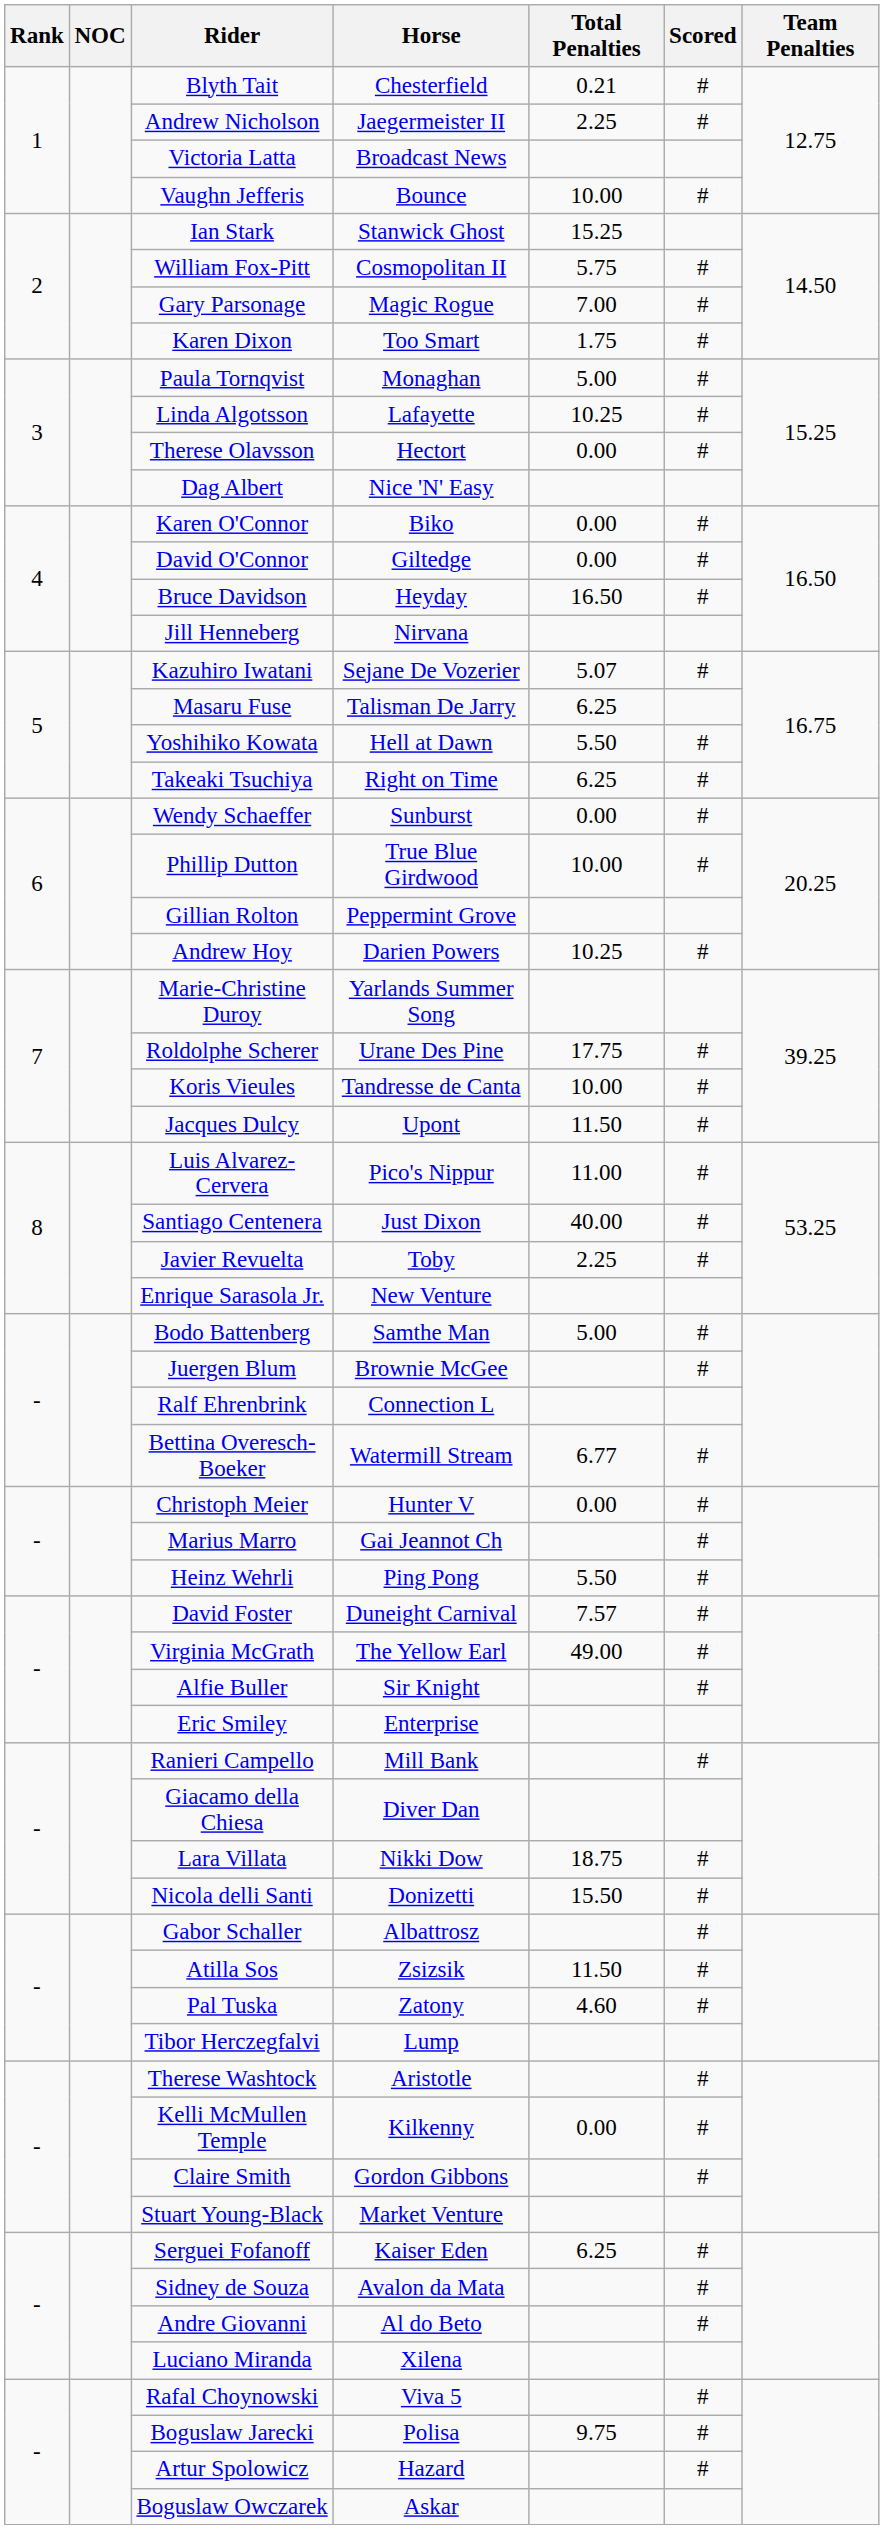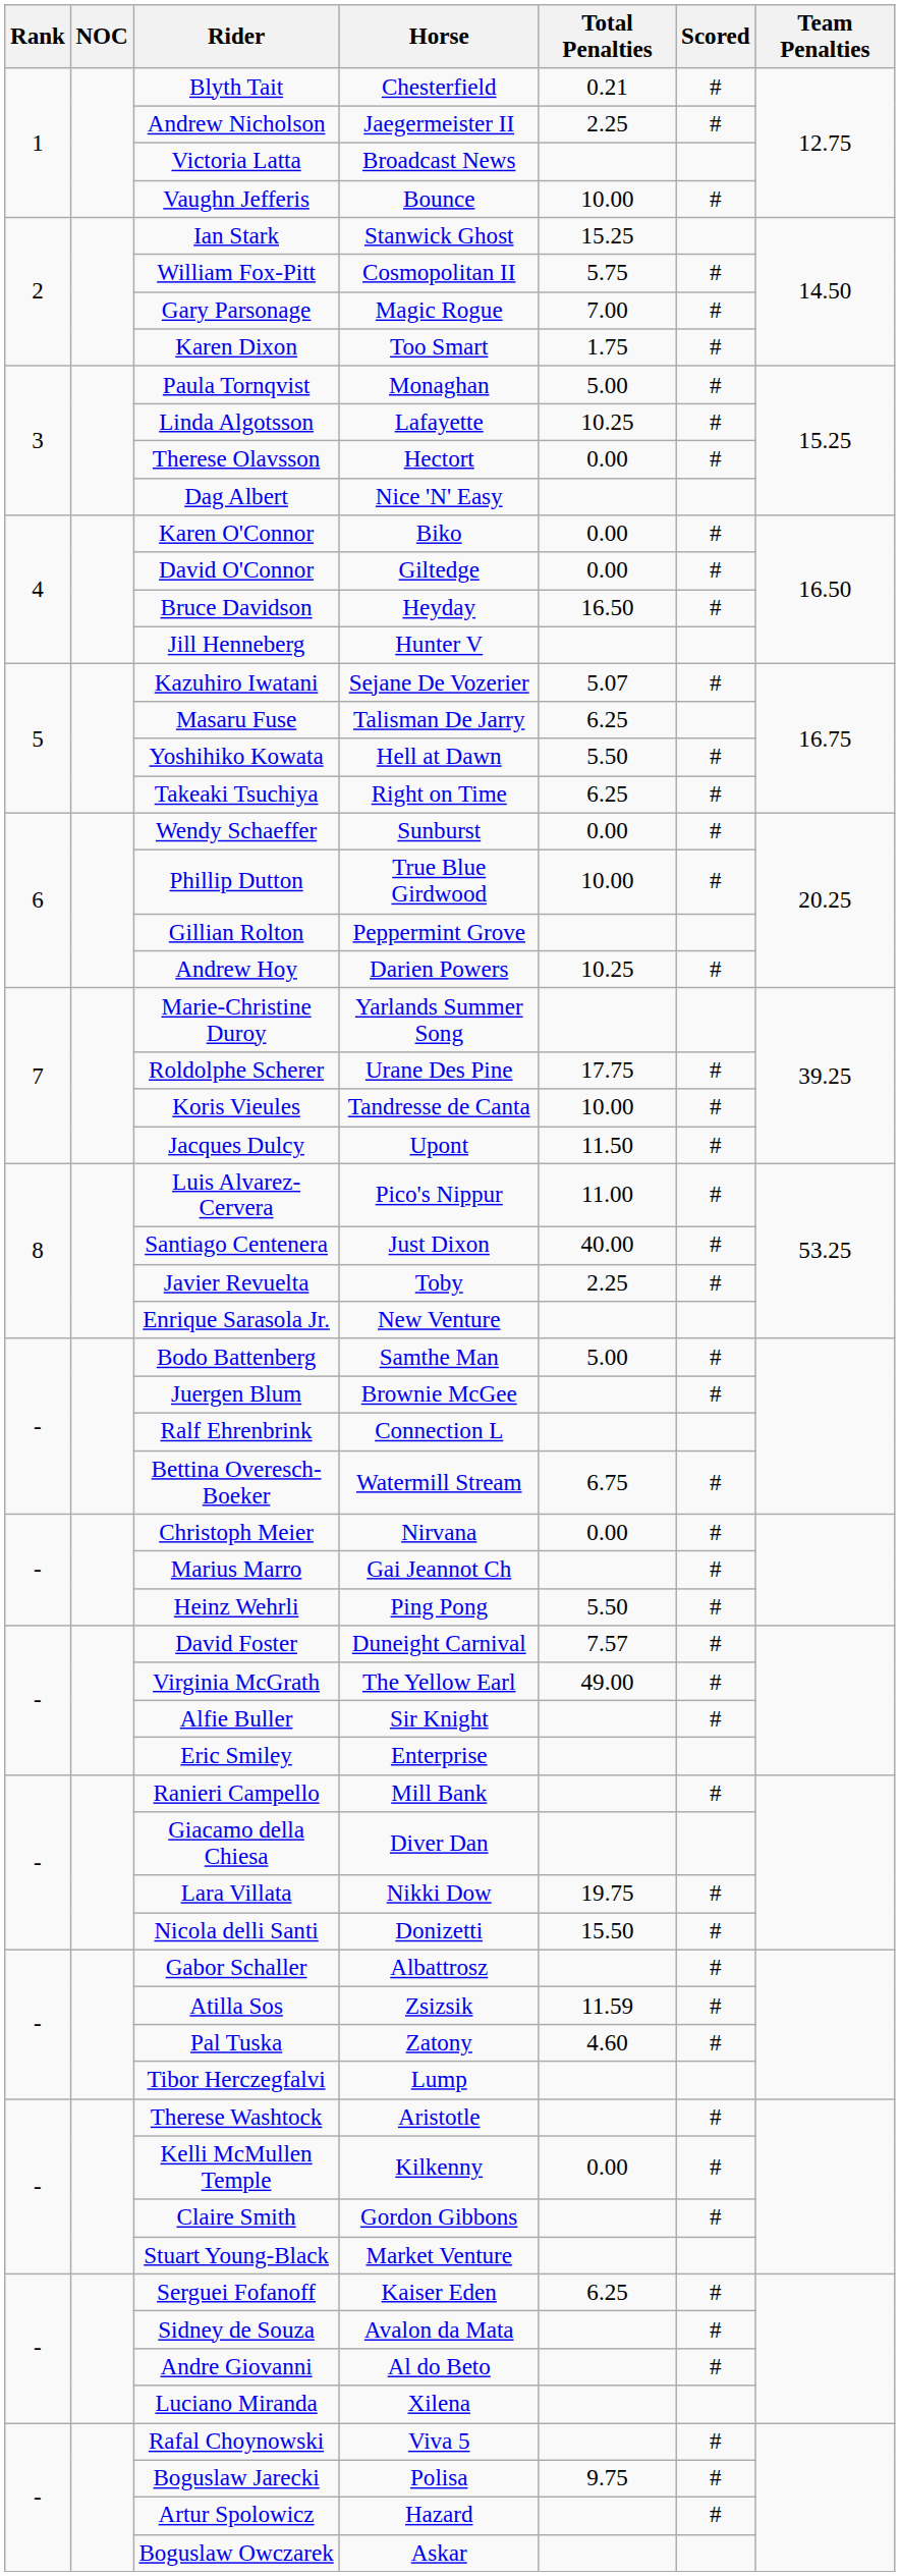Jill Henneberg | Horse: Nirvana -> Hunter V
Bettina Overesch-Boeker | Total Penalties: 6.77 -> 6.75
Christoph Meier | Horse: Hunter V -> Nirvana
Lara Villata | Total Penalties: 18.75 -> 19.75
Atilla Sos | Total Penalties: 11.50 -> 11.59
